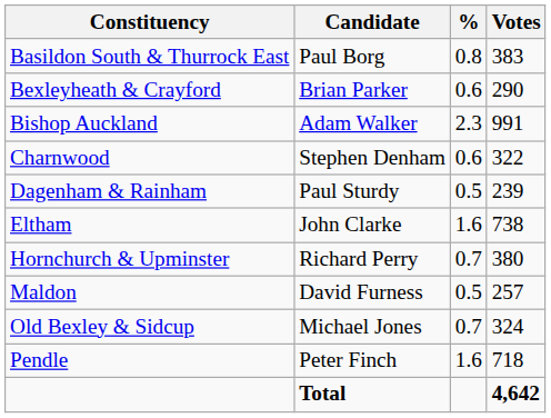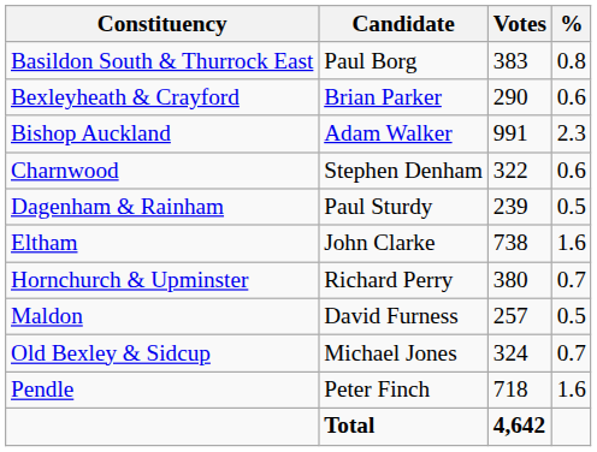columns swapped: Votes <-> %
